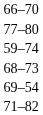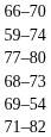rows swapped: 59–74 <-> 77–80
